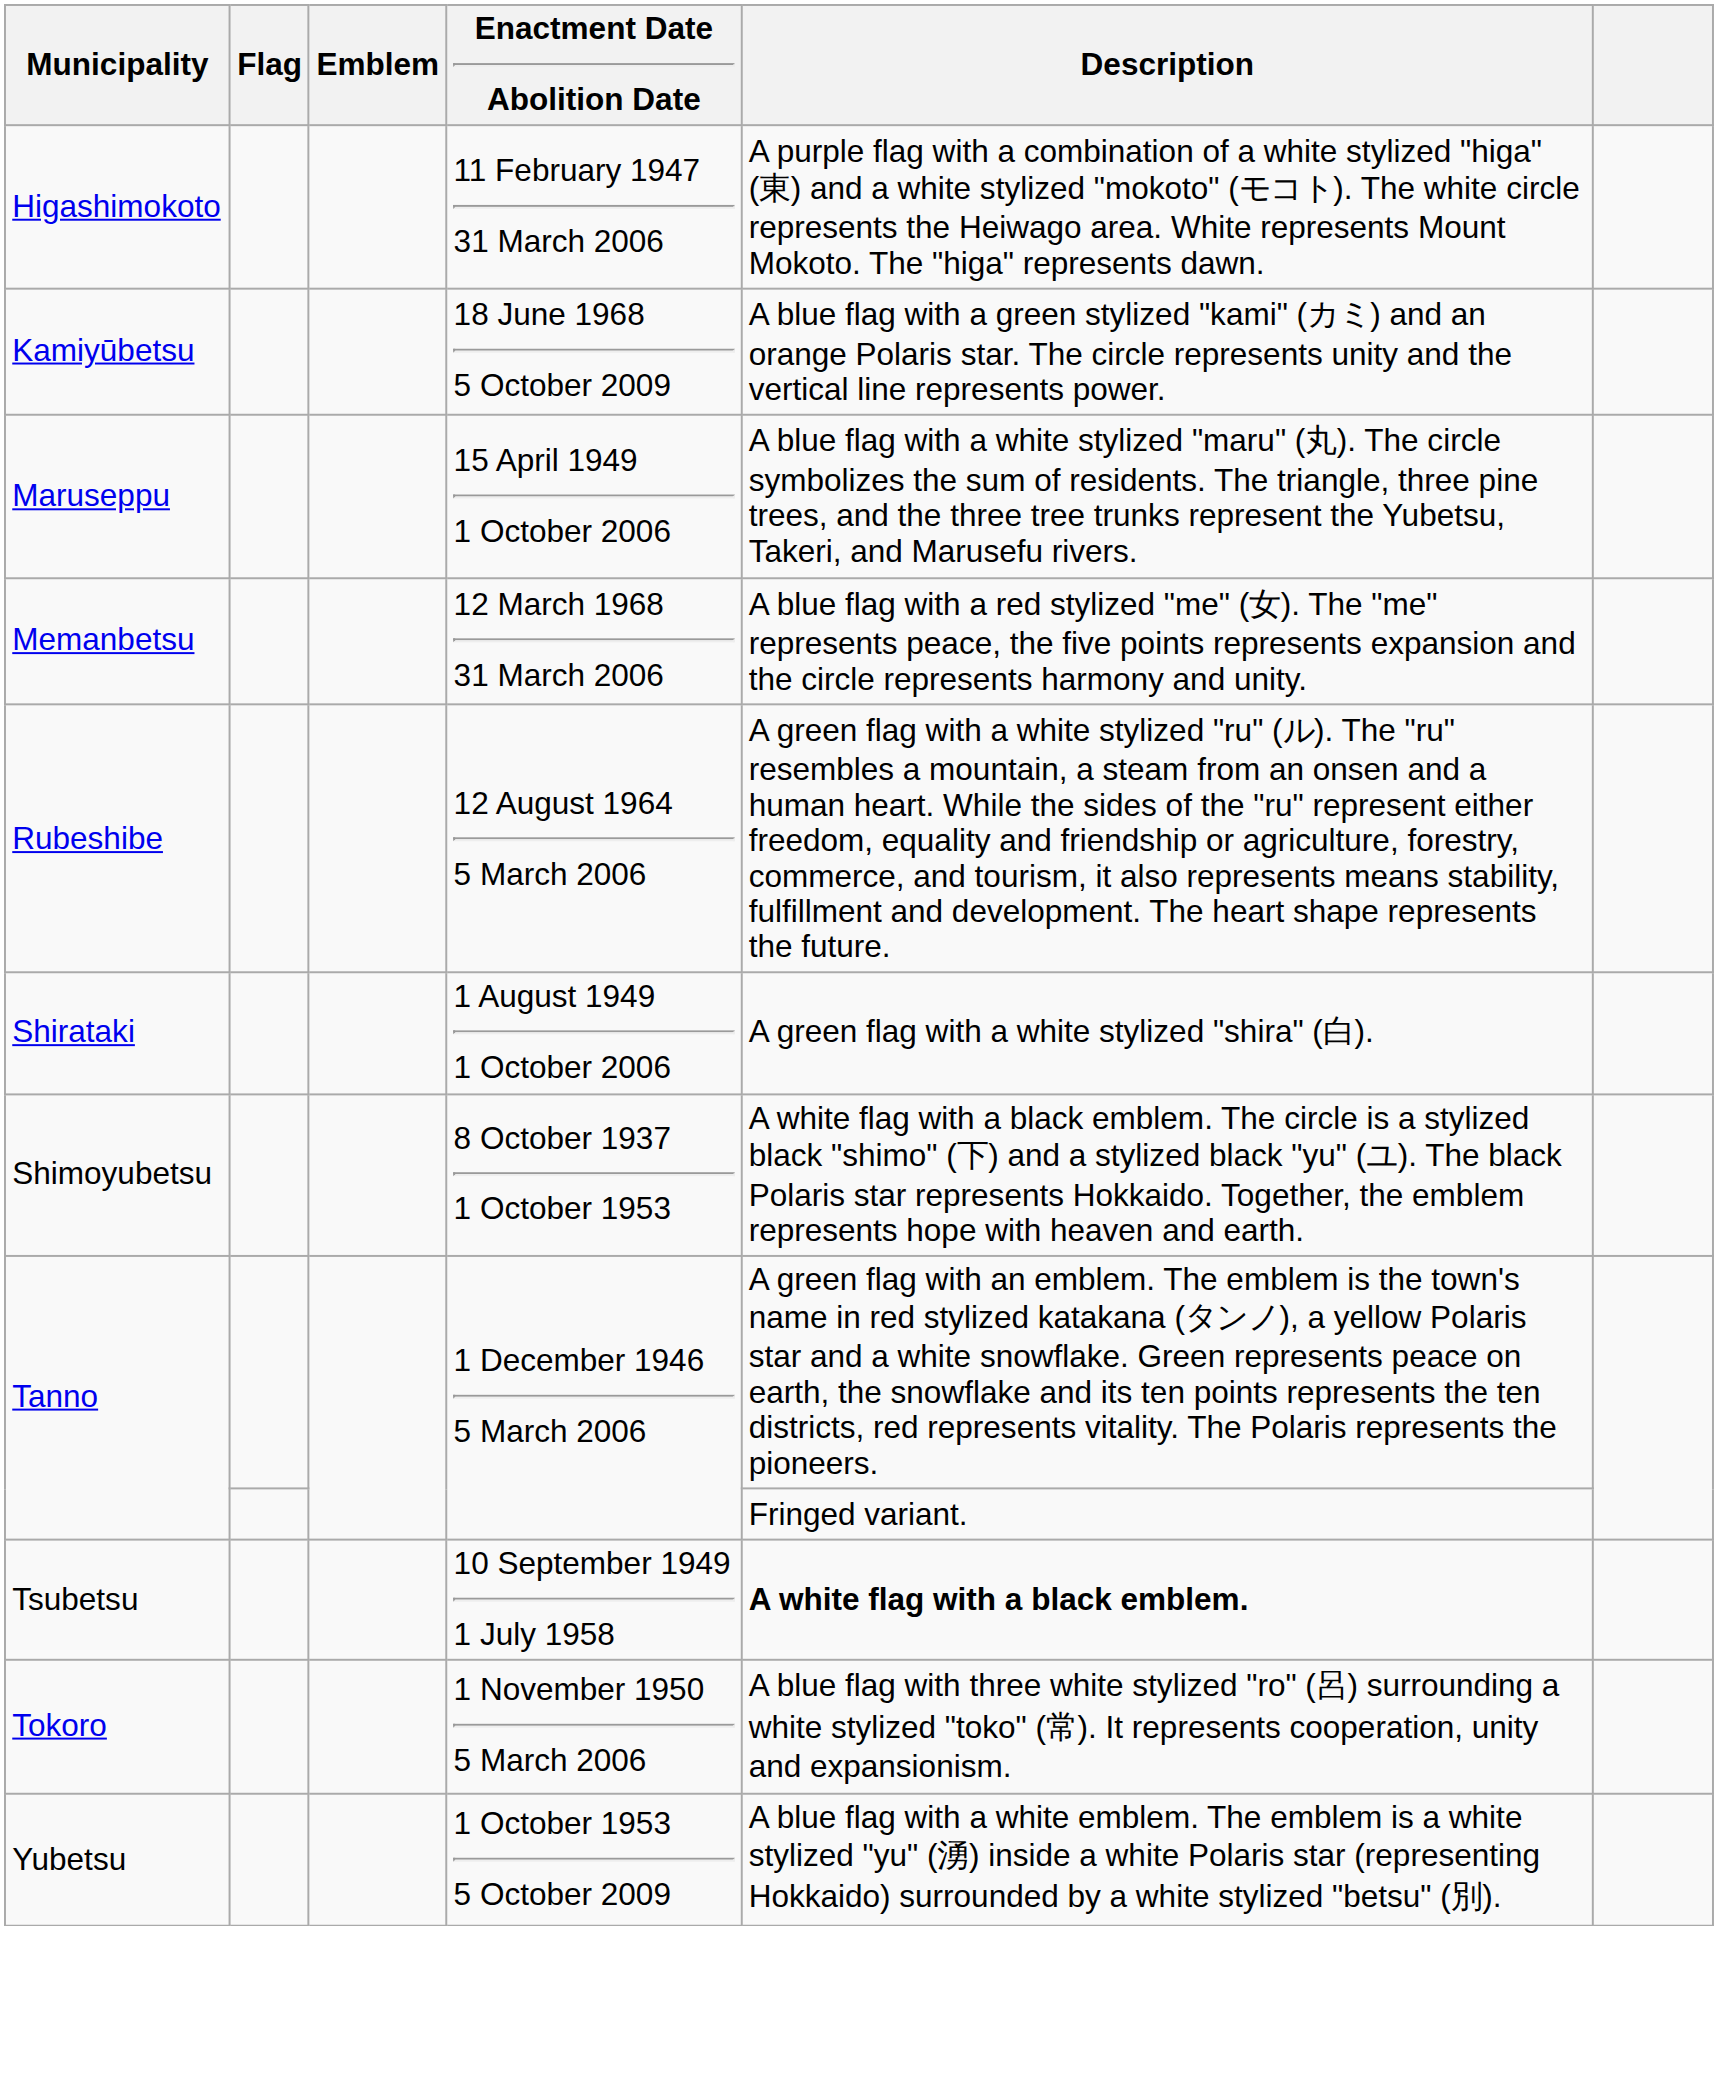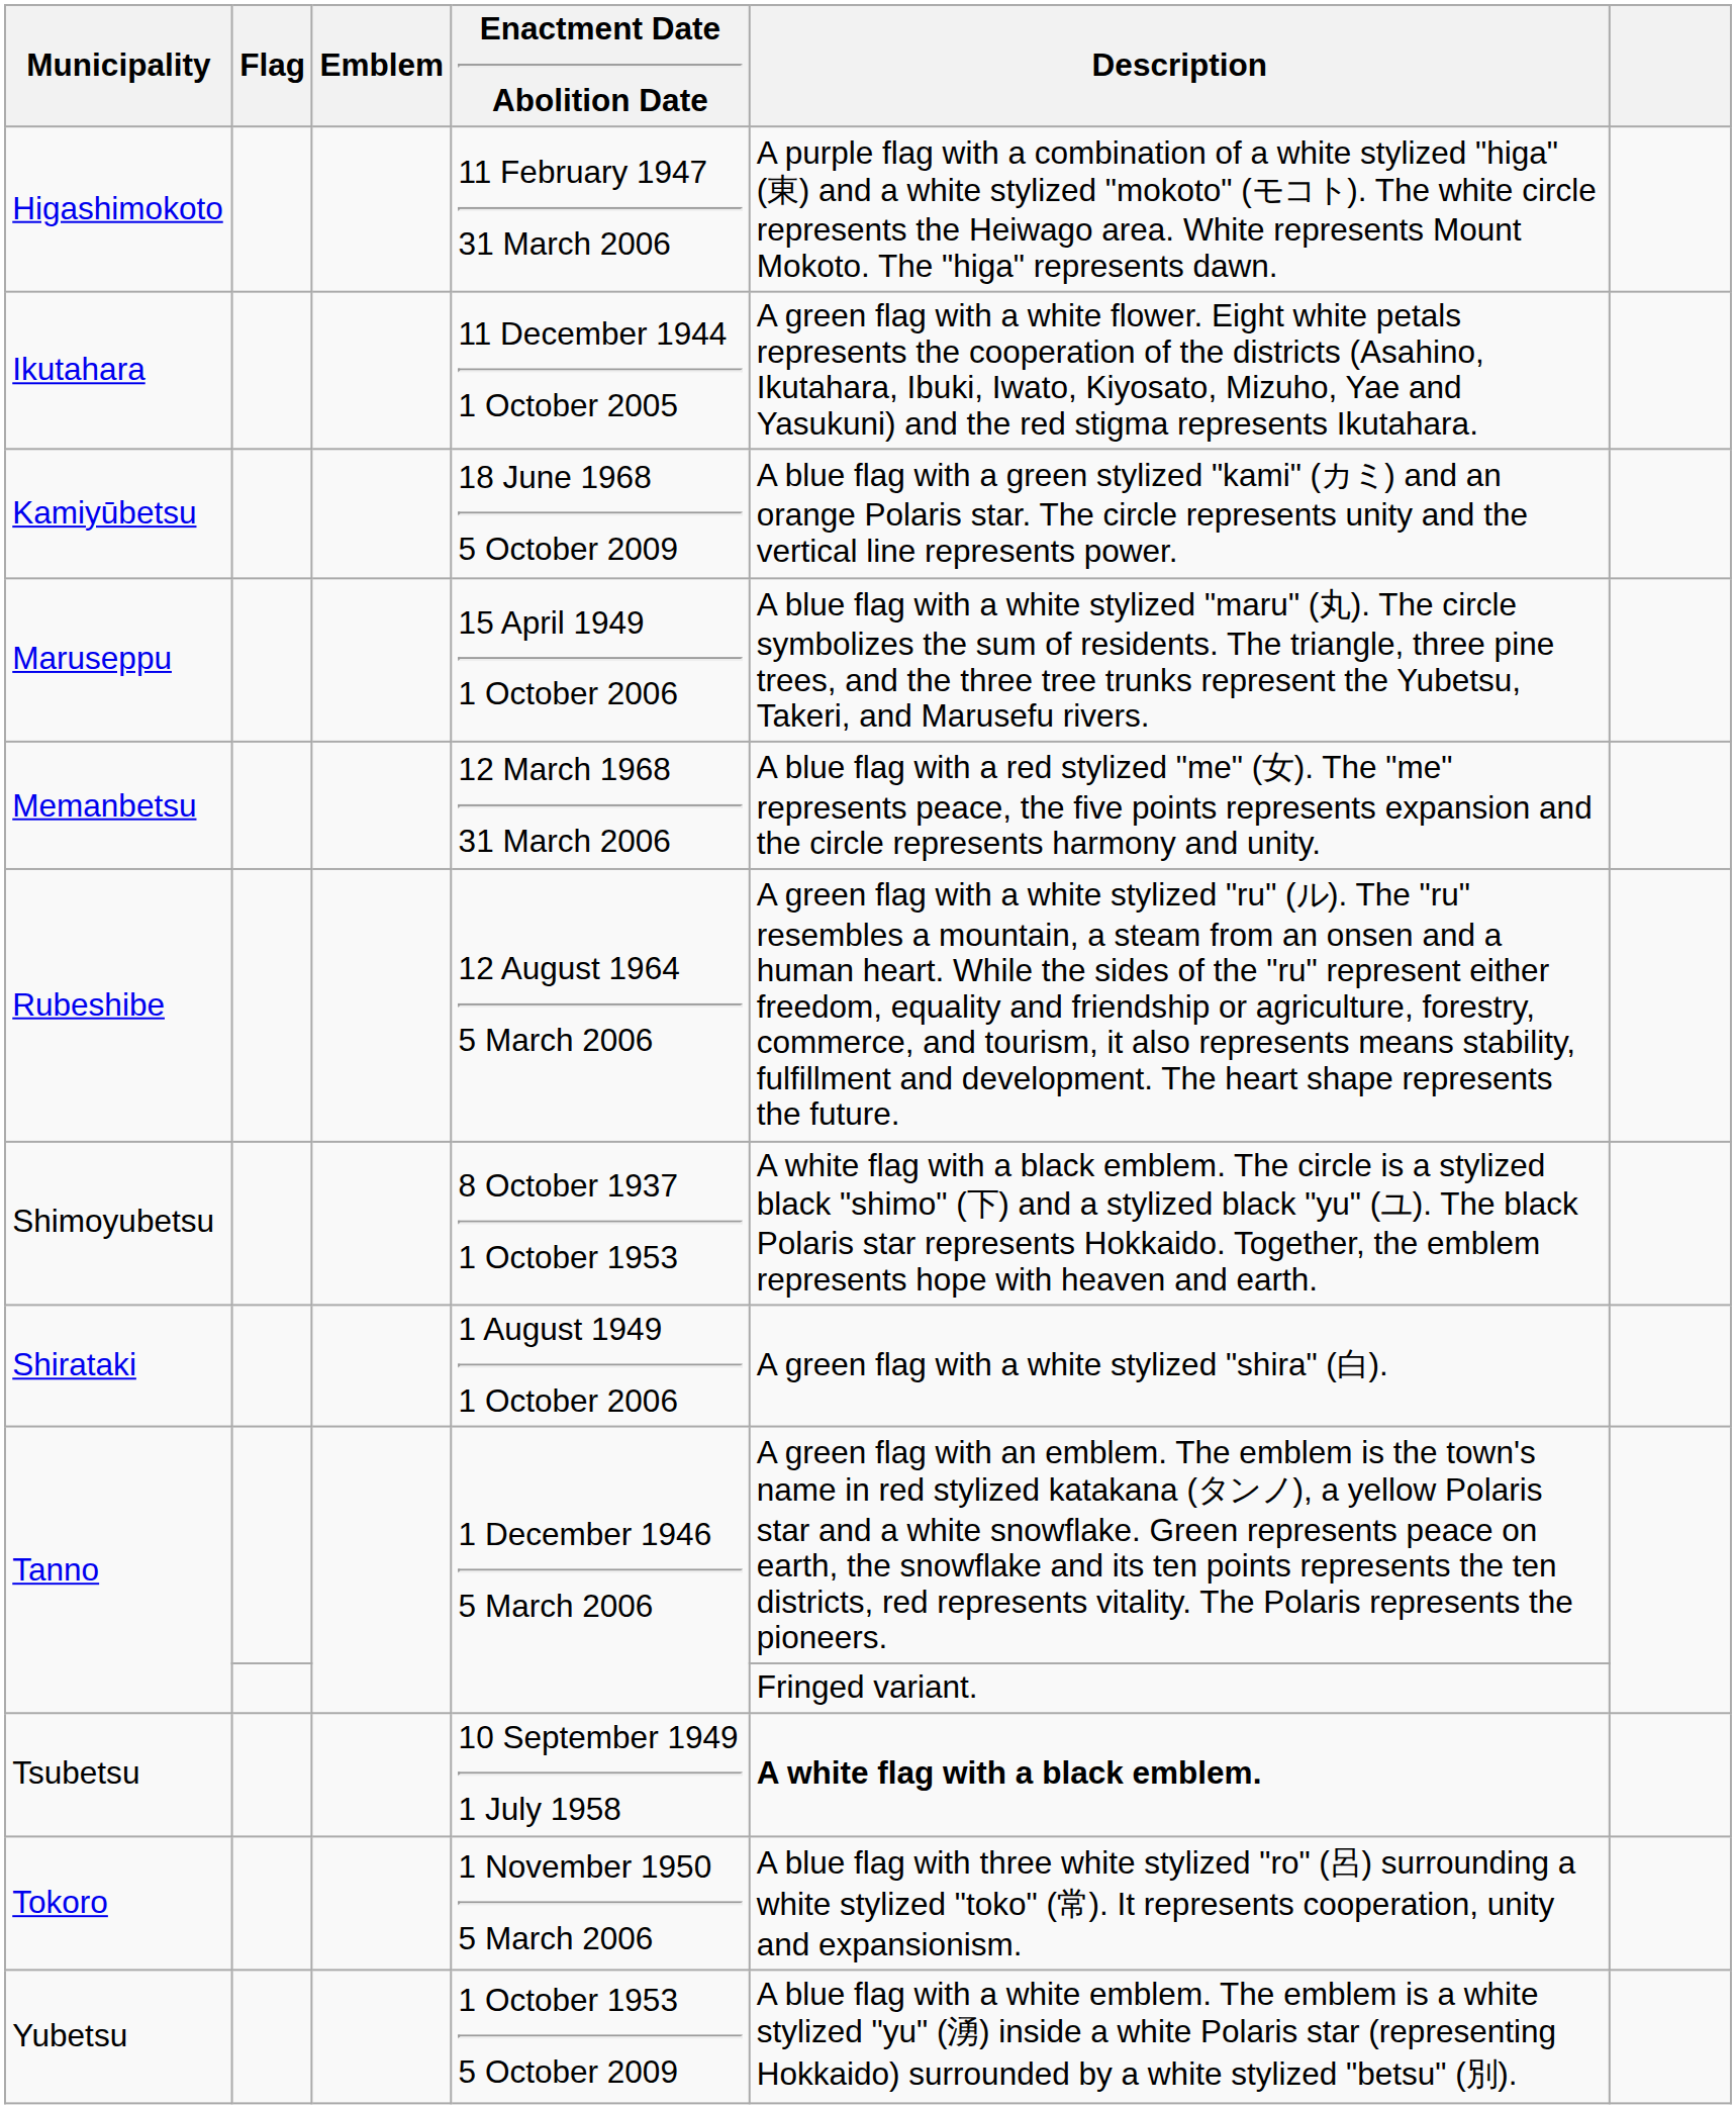+ row: Ikutahara | 11 December 1944 1 October 2005 | A green flag with a white flower. Eight white petals represents the cooperation of the districts (Asahino, Ikutahara, Ibuki, Iwato, Kiyosato, Mizuho, Yae and Yasukuni) and the red stigma represents Ikutahara.
rows swapped: Shirataki <-> Shimoyubetsu
